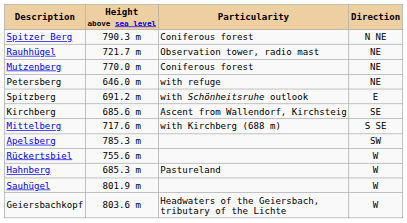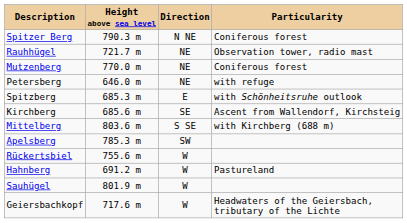columns swapped: Direction <-> Particularity
Spitzberg | Height above sea level: 691.2 m -> 685.3 m
Mittelberg | Height above sea level: 717.6 m -> 803.6 m
Hahnberg | Height above sea level: 685.3 m -> 691.2 m
Geiersbachkopf | Height above sea level: 803.6 m -> 717.6 m
